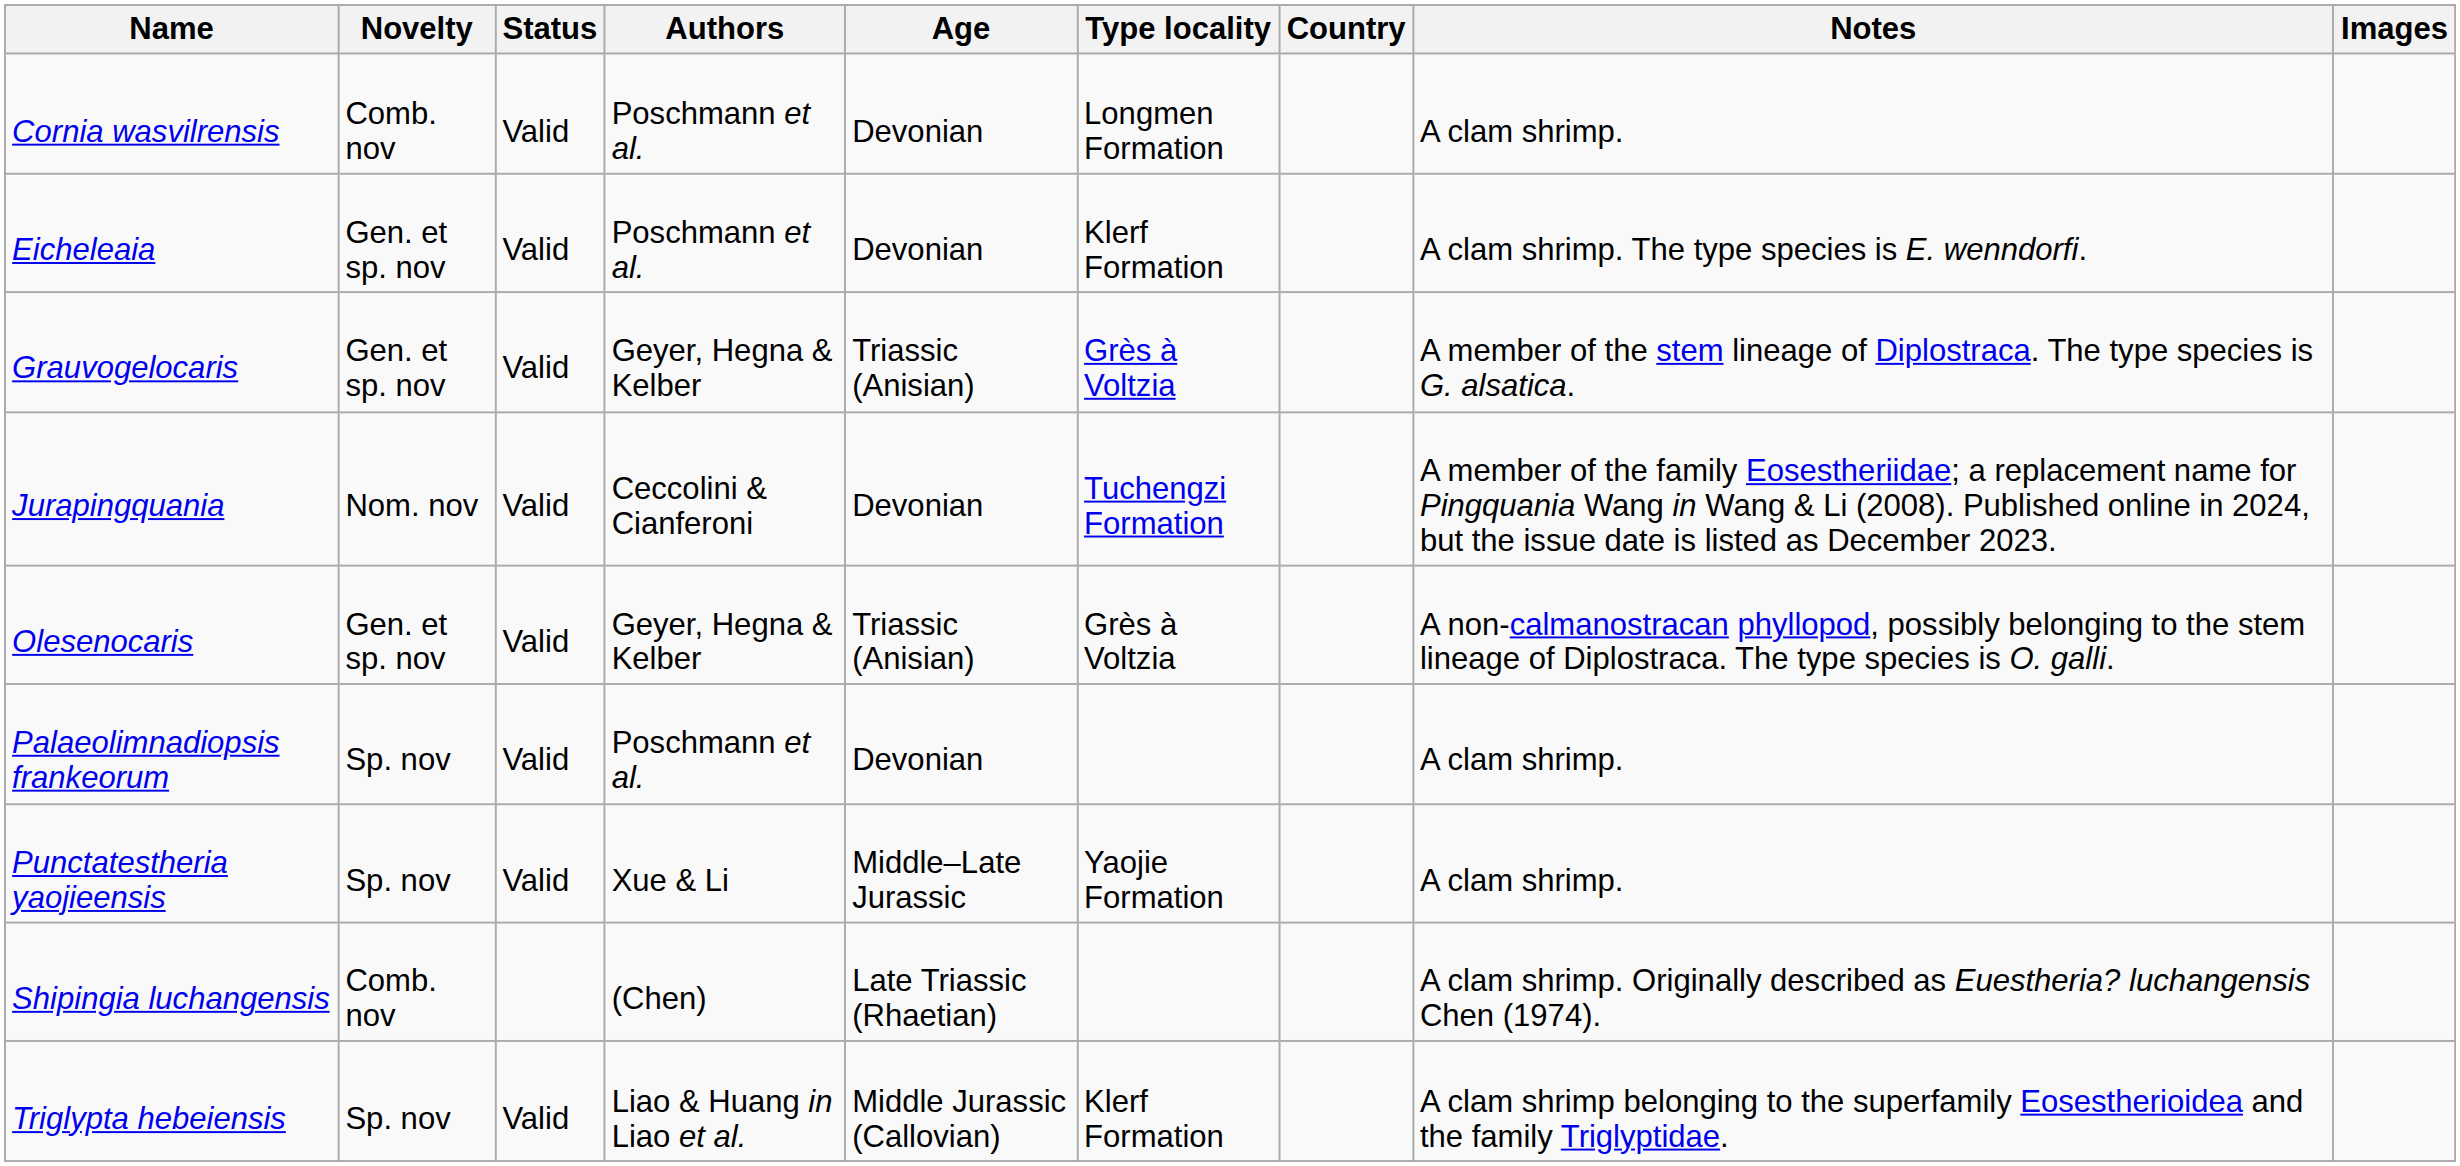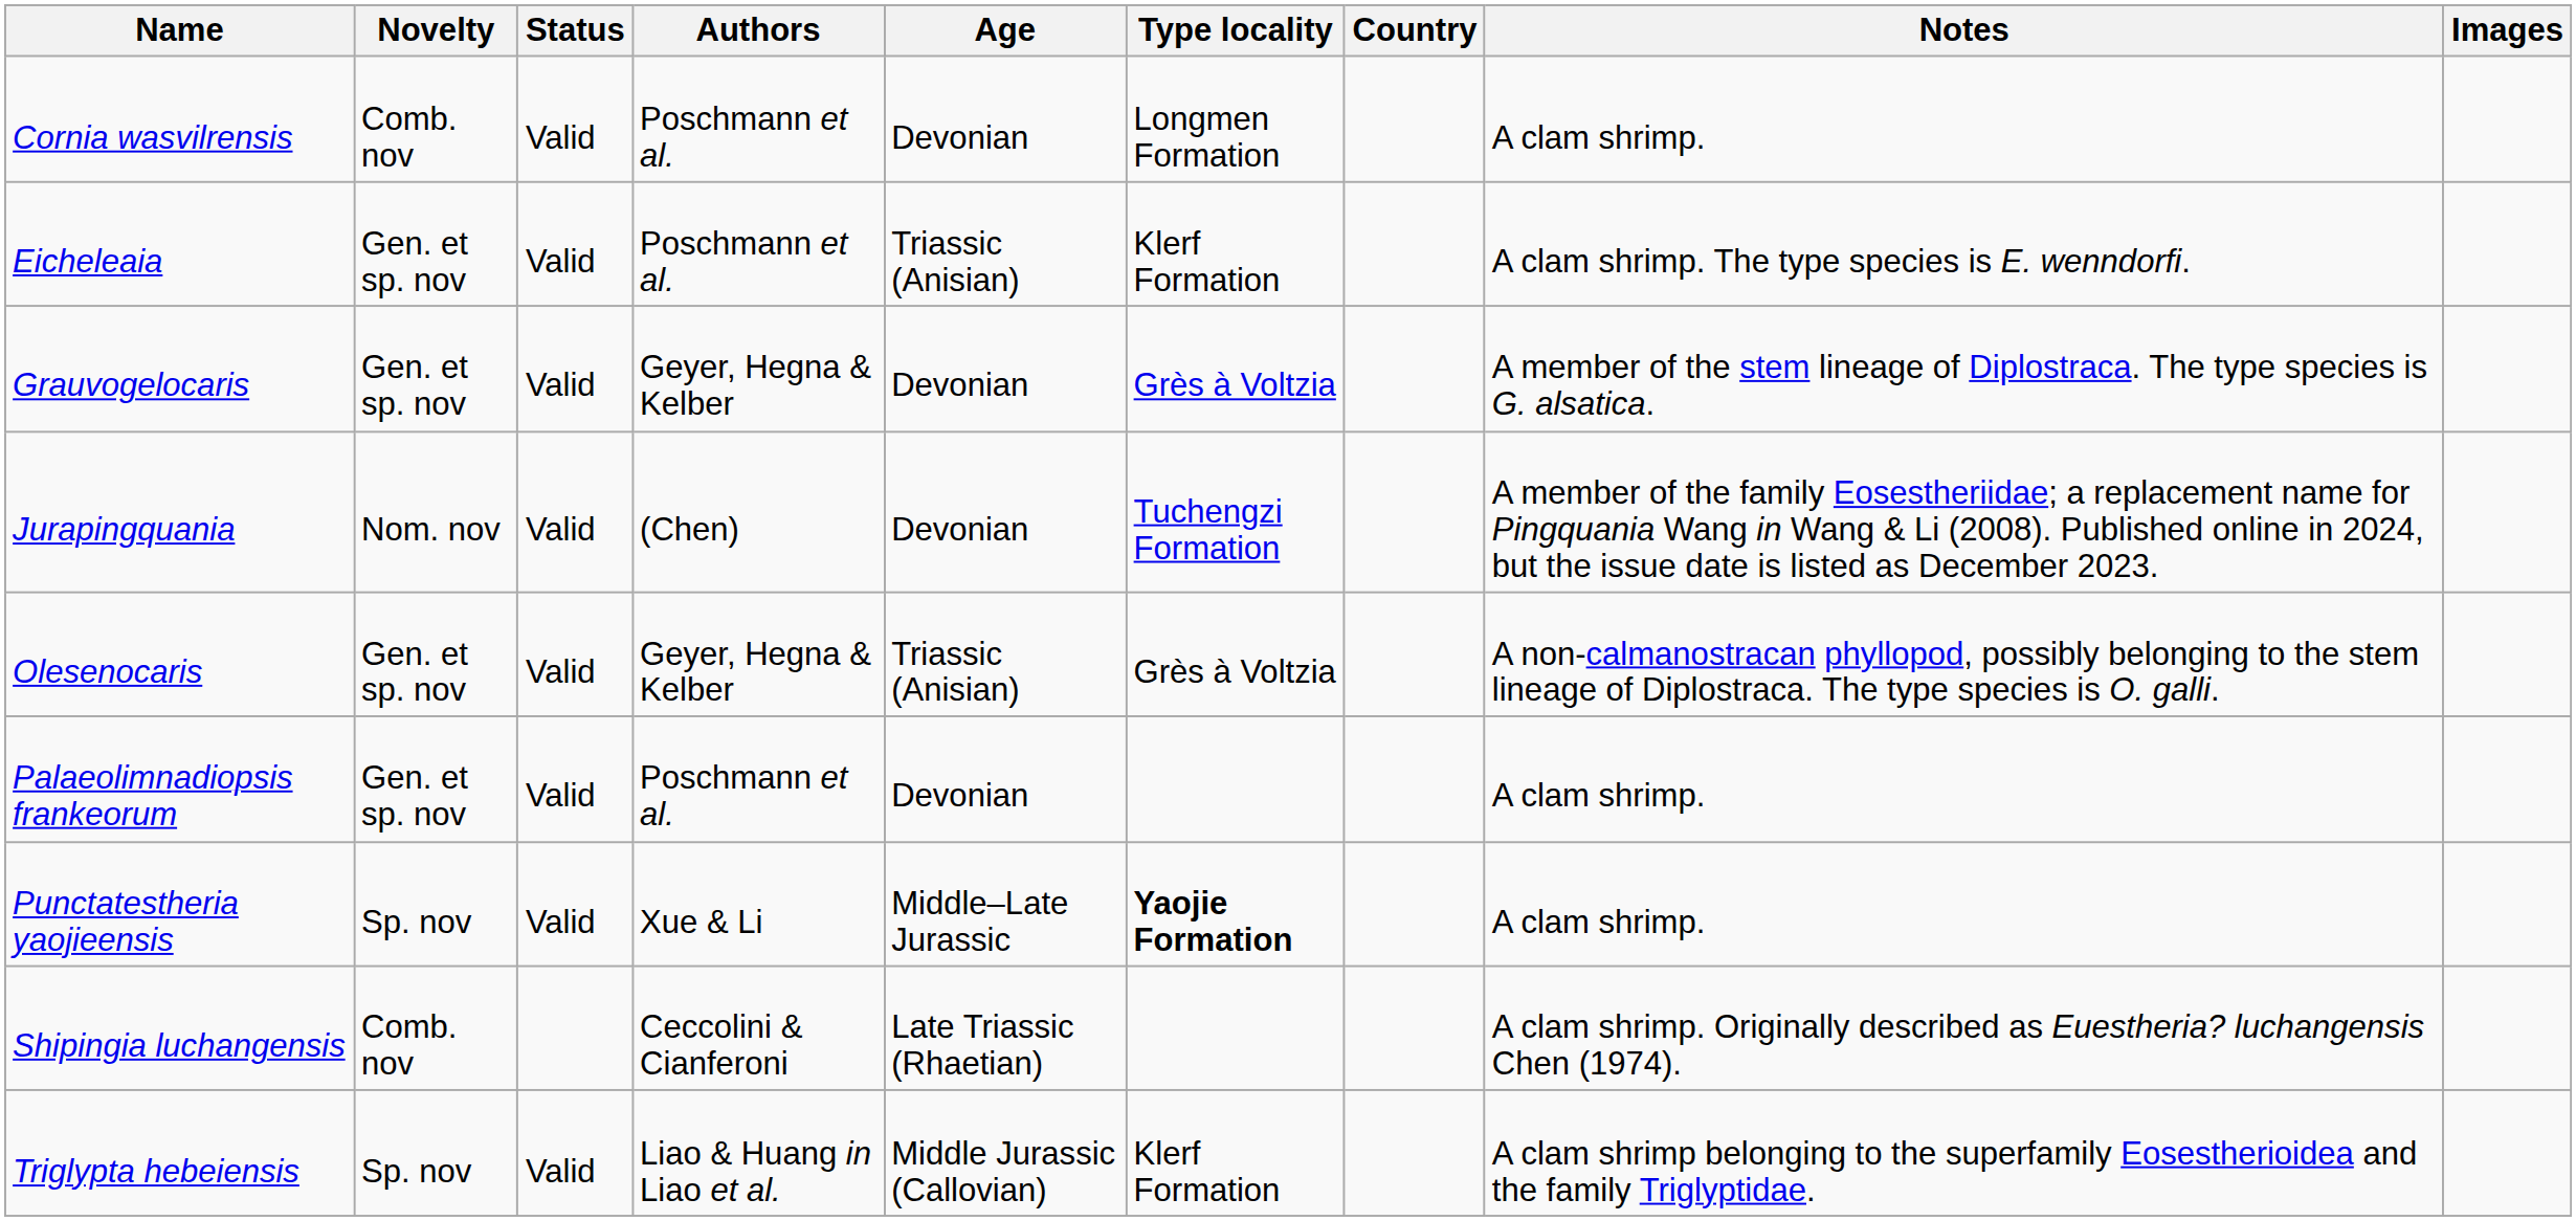Eicheleaia | Age: Devonian -> Triassic (Anisian)
Grauvogelocaris | Age: Triassic (Anisian) -> Devonian
Jurapingquania | Authors: Ceccolini & Cianferoni -> (Chen)
Palaeolimnadiopsis frankeorum | Novelty: Sp. nov -> Gen. et sp. nov
Punctatestheria yaojieensis | Type locality: normal -> bold
Shipingia luchangensis | Authors: (Chen) -> Ceccolini & Cianferoni
